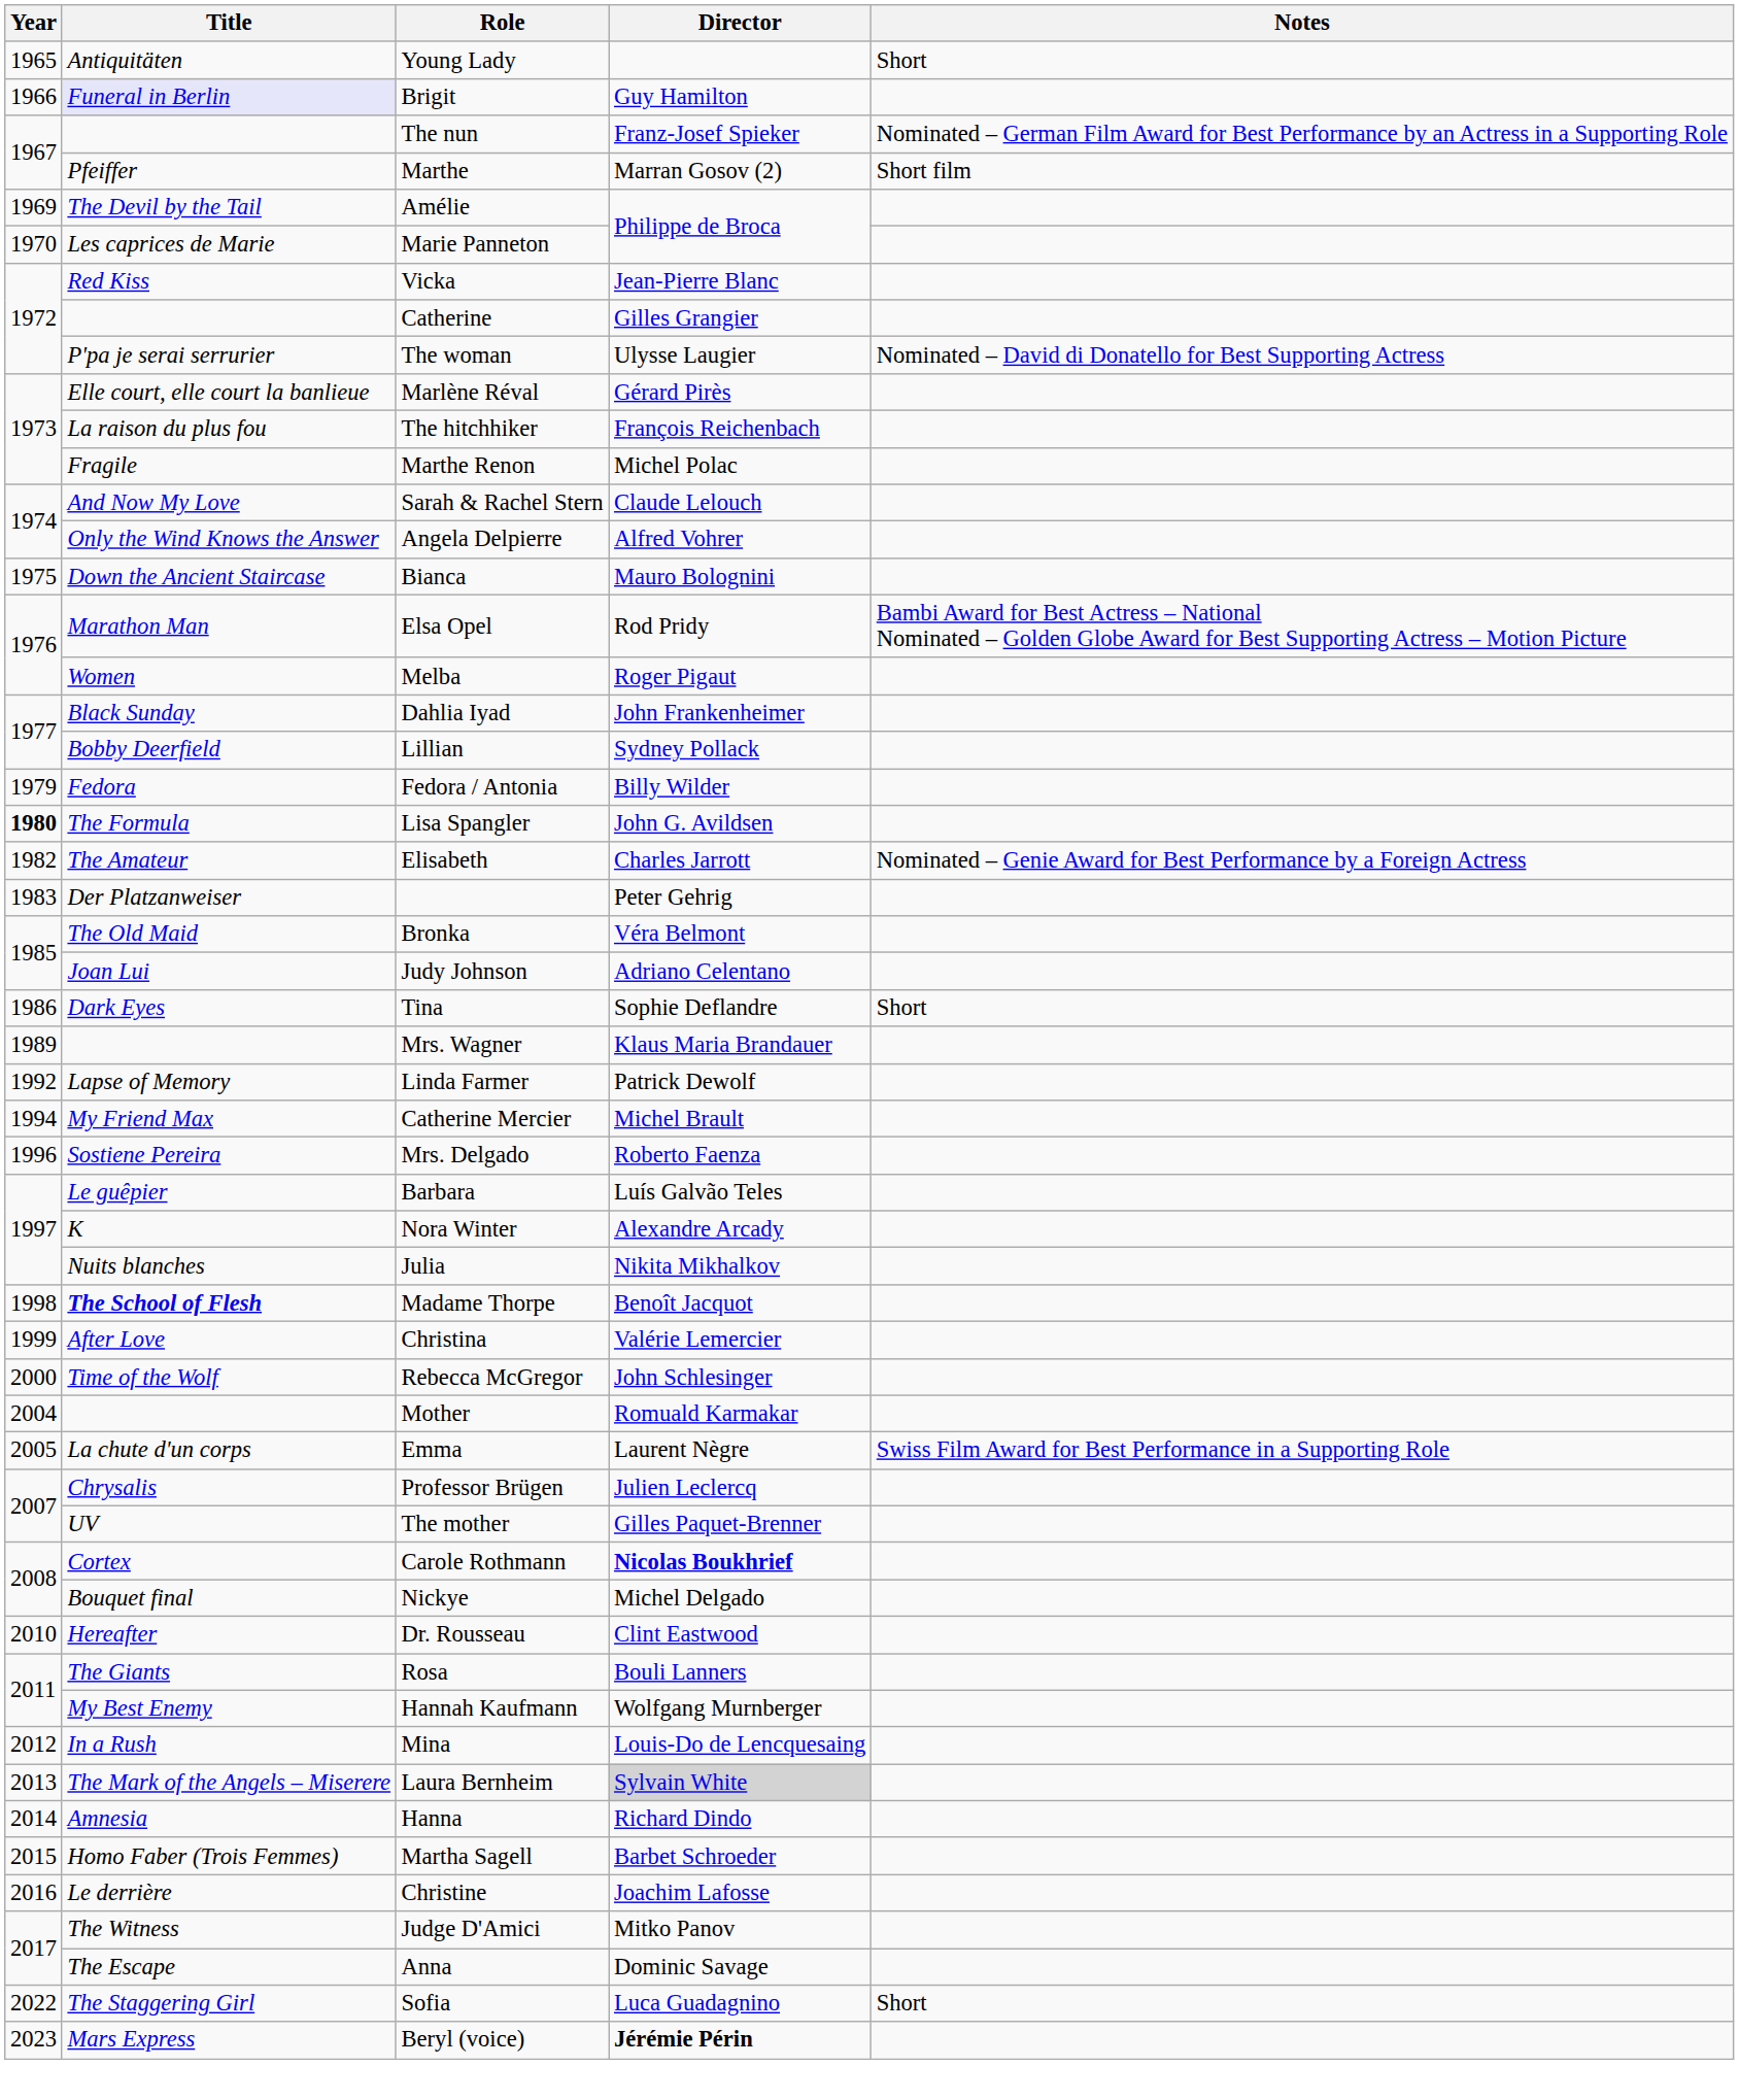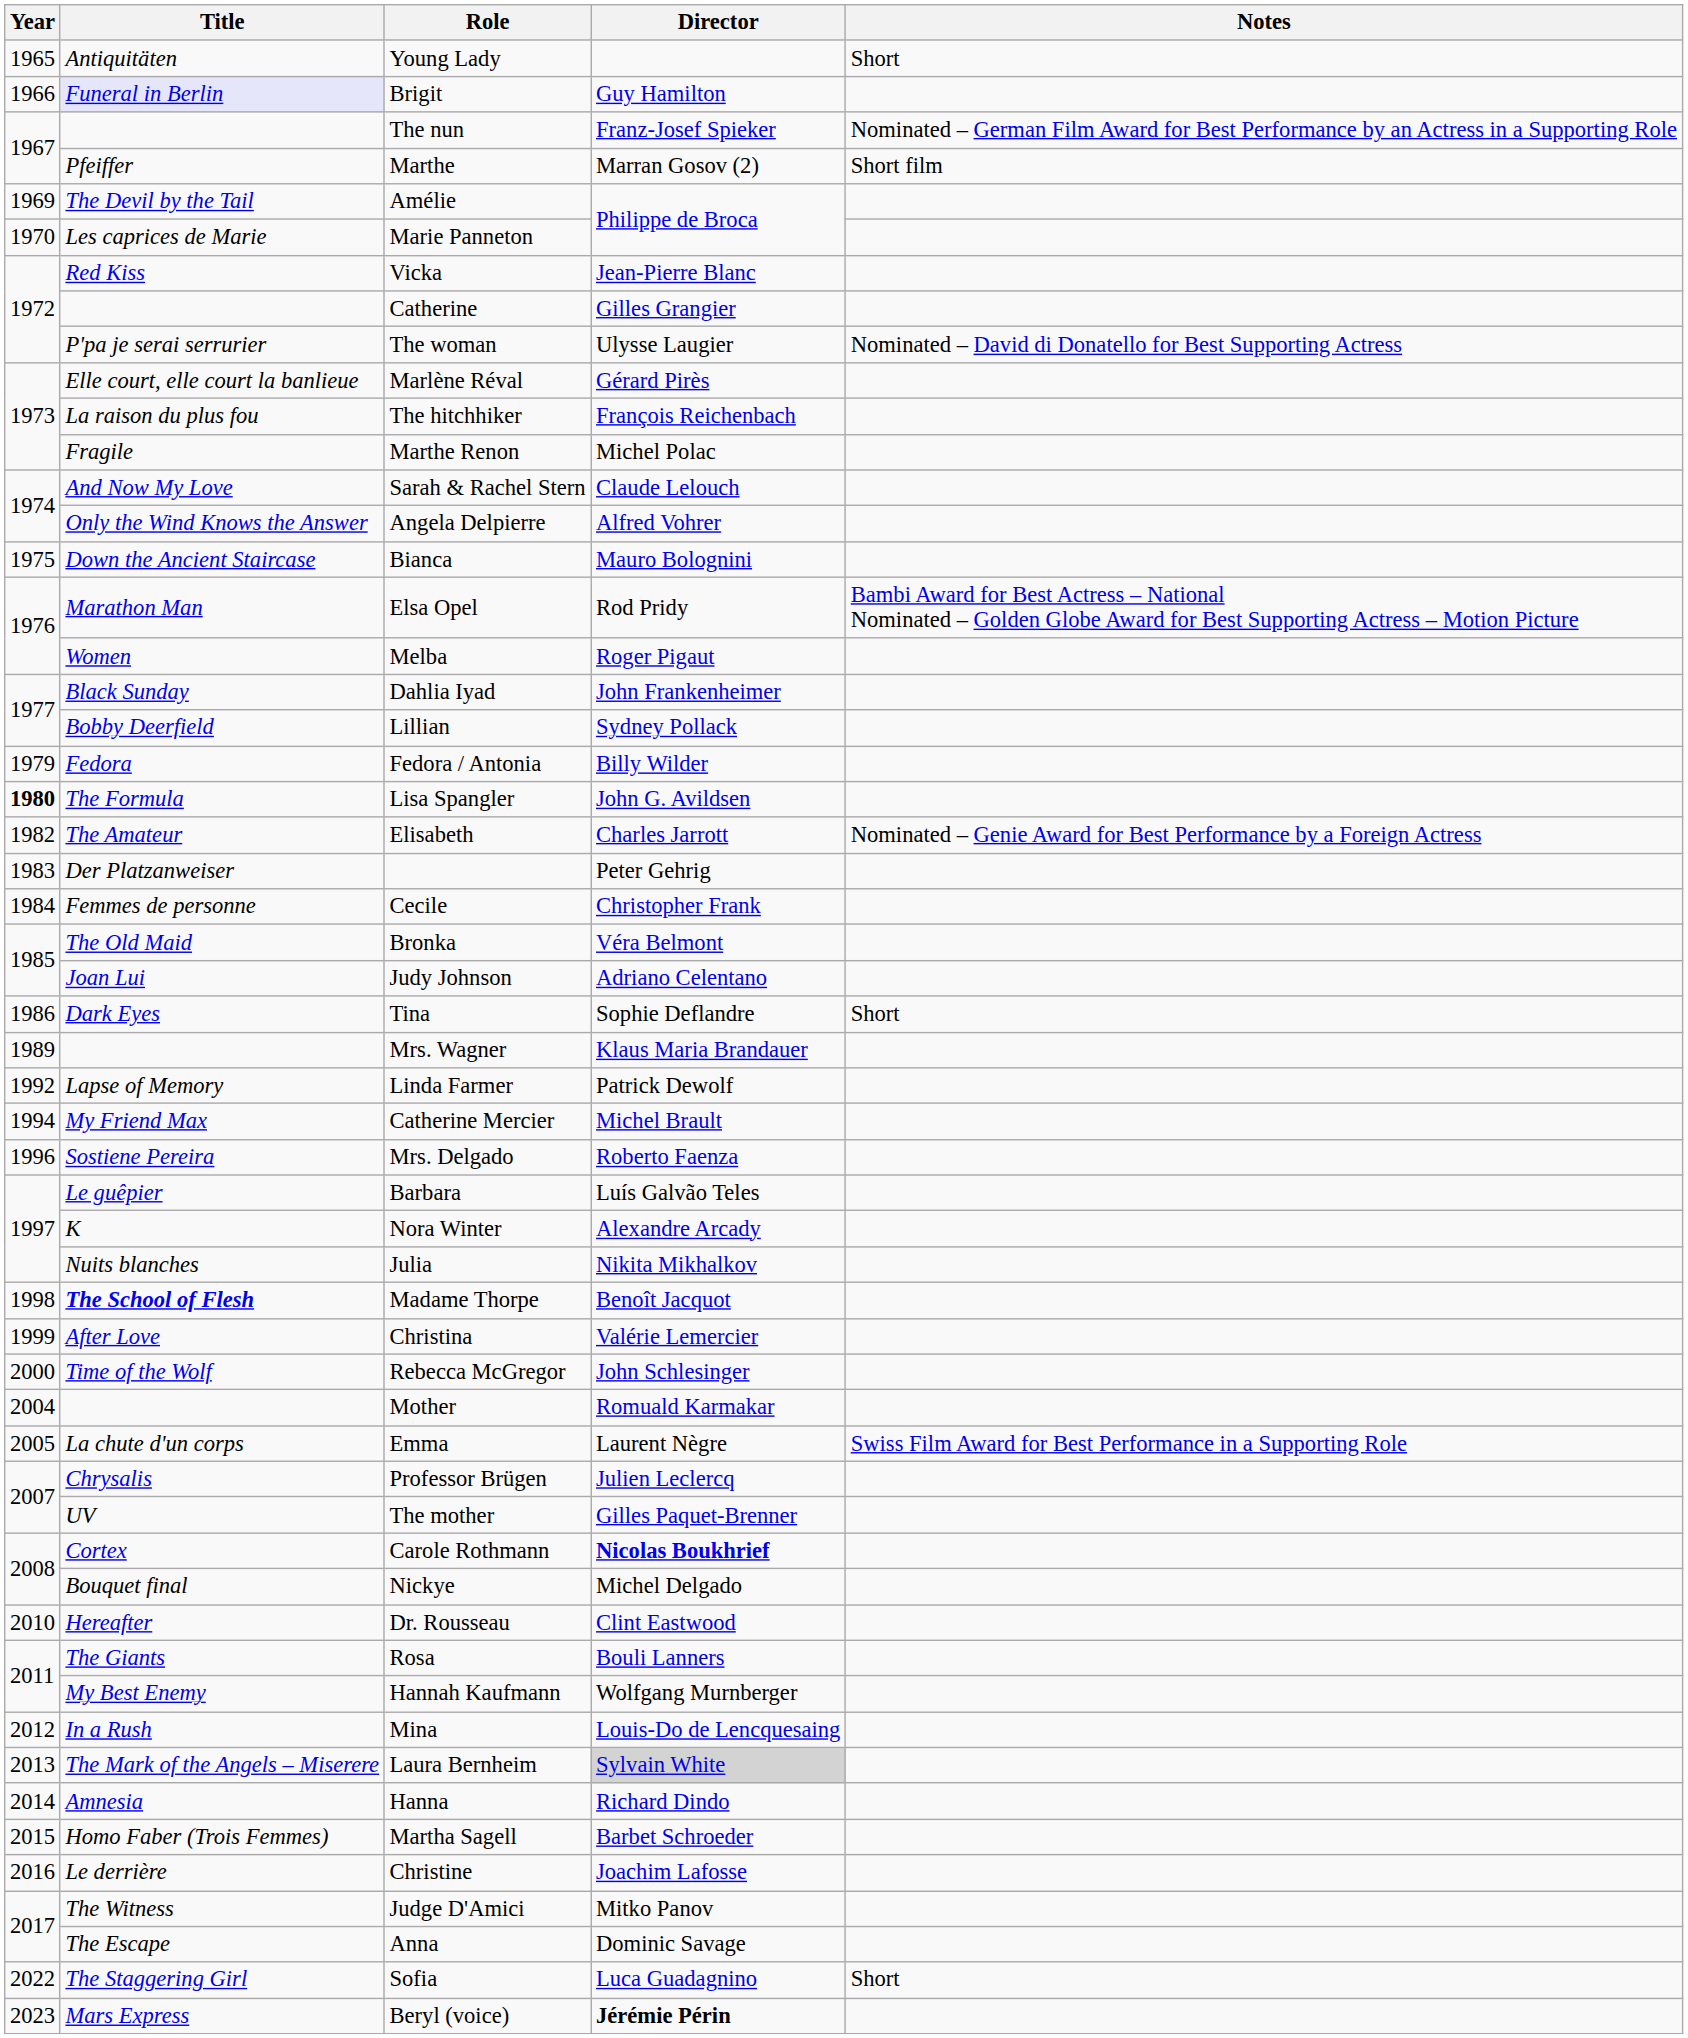+ row: 1984 | Femmes de personne | Cecile | Christopher Frank
